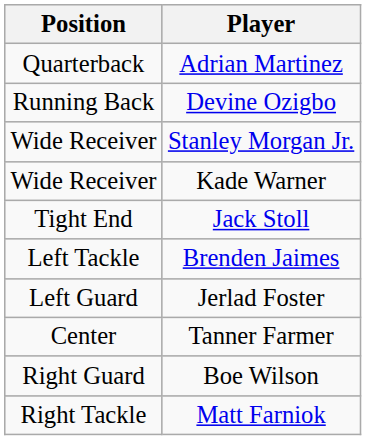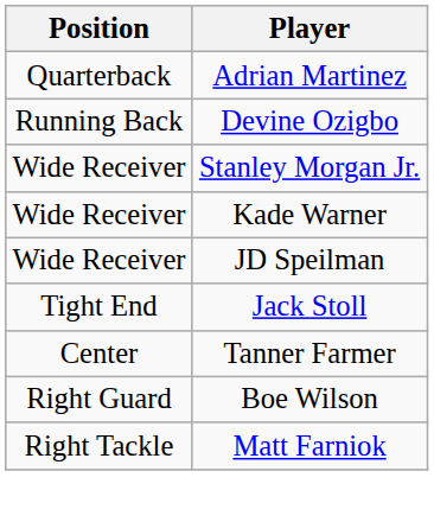+ row: Wide Receiver | JD Speilman
- row: Left Tackle | Brenden Jaimes
- row: Left Guard | Jerlad Foster
